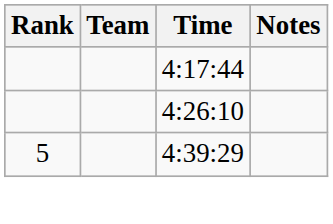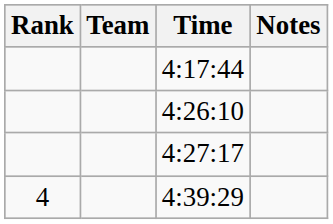+ row: 4:27:17
4:39:29 | Rank: 5 -> 4
